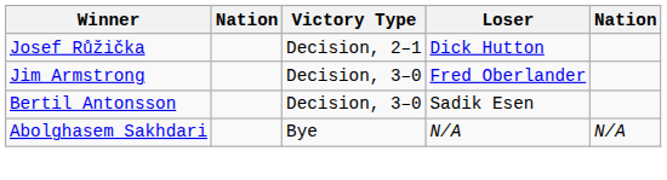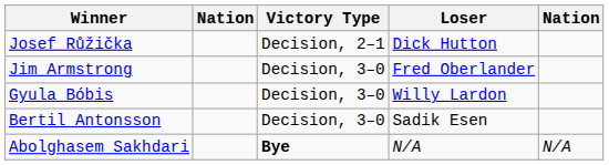+ row: Gyula Bóbis | Decision, 3–0 | Willy Lardon
Abolghasem Sakhdari | Victory Type: normal -> bold
